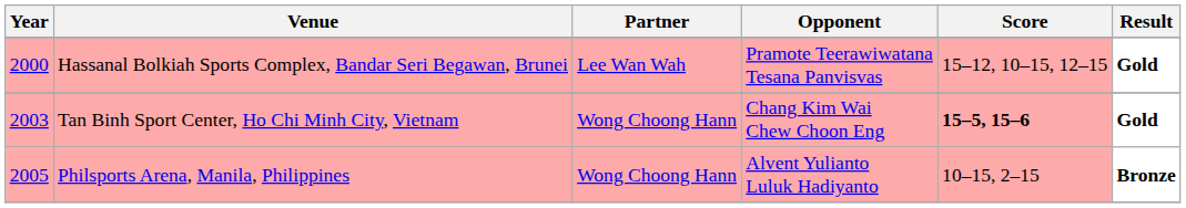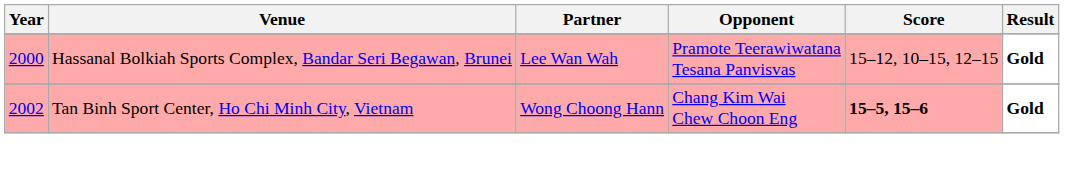Tan Binh Sport Center, Ho Chi Minh City, Vietnam | Year: 2003 -> 2002
- row: 2005 | Philsports Arena, Manila, Philippines | Wong Choong Hann | Alvent Yulianto Luluk Hadiyanto | 10–15, 2–15 | Bronze
